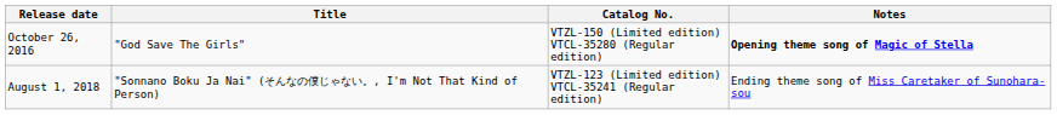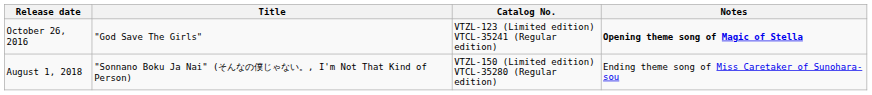October 26, 2016 | Catalog No.: VTZL-150 (Limited edition) VTCL-35280 (Regular edition) -> VTZL-123 (Limited edition) VTCL-35241 (Regular edition)
August 1, 2018 | Catalog No.: VTZL-123 (Limited edition) VTCL-35241 (Regular edition) -> VTZL-150 (Limited edition) VTCL-35280 (Regular edition)
